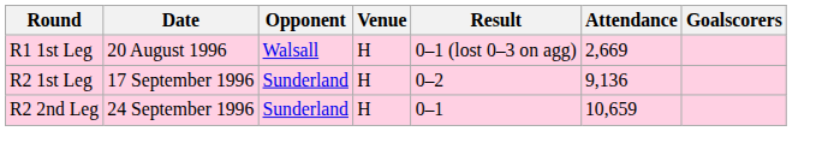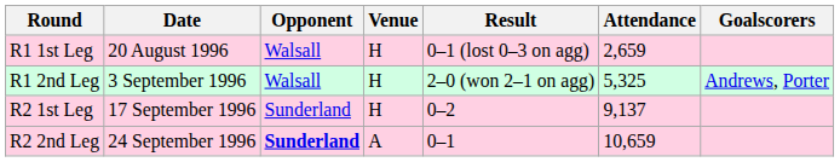R1 1st Leg | Attendance: 2,669 -> 2,659
+ row: R1 2nd Leg | 3 September 1996 | Walsall | H | 2–0 (won 2–1 on agg) | 5,325 | Andrews, Porter
R2 1st Leg | Attendance: 9,136 -> 9,137
R2 2nd Leg | Opponent: normal -> bold
R2 2nd Leg | Venue: H -> A
